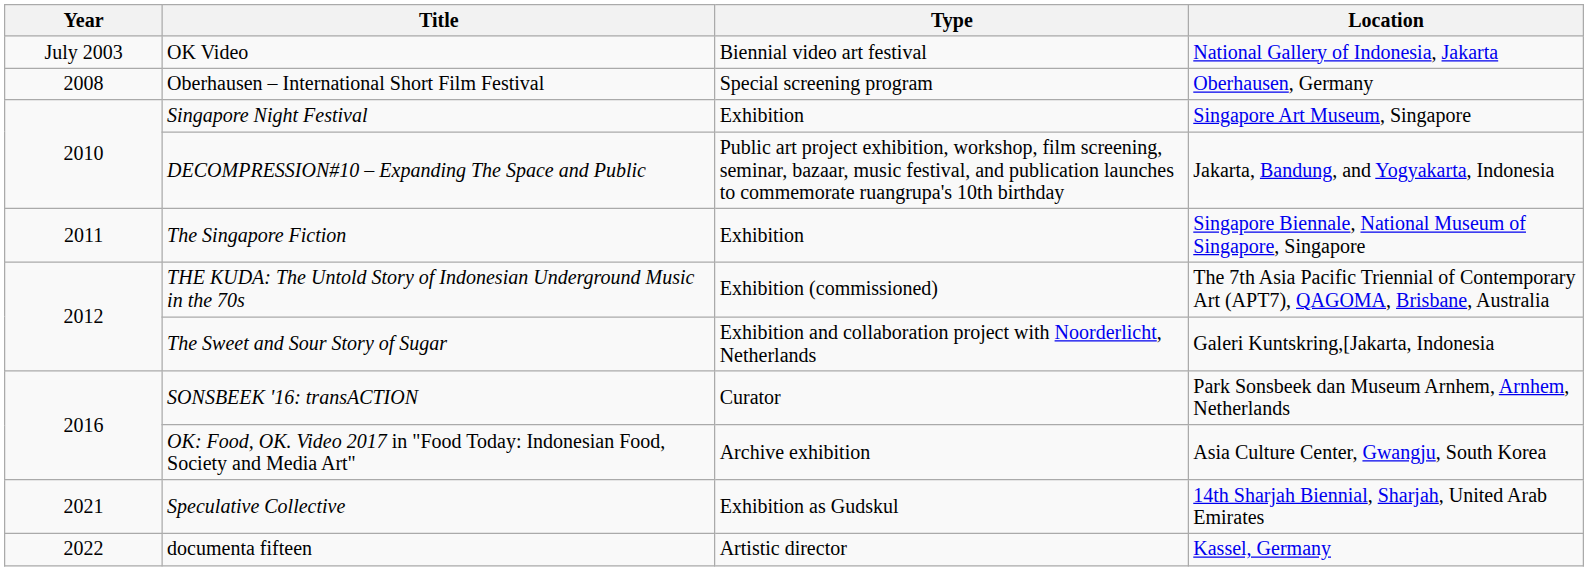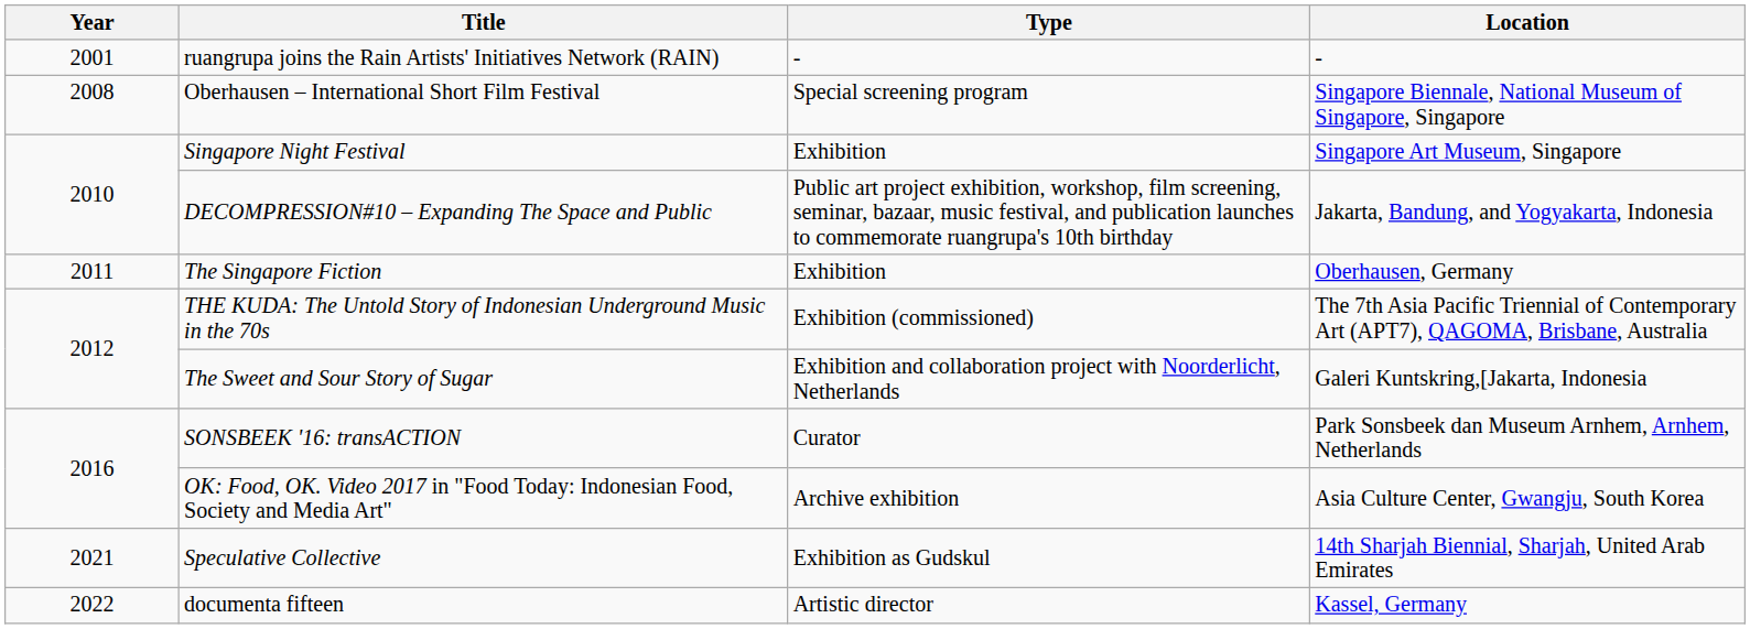+ row: 2001 | ruangrupa joins the Rain Artists' Initiatives Network (RAIN) | - | -
- row: July 2003 | OK Video | Biennial video art festival | National Gallery of Indonesia, Jakarta
Oberhausen – International Short Film Festival | Location: Oberhausen, Germany -> Singapore Biennale, National Museum of Singapore, Singapore
The Singapore Fiction | Location: Singapore Biennale, National Museum of Singapore, Singapore -> Oberhausen, Germany
